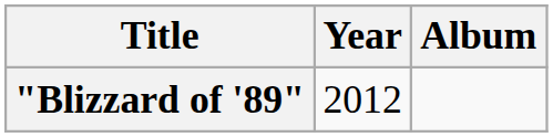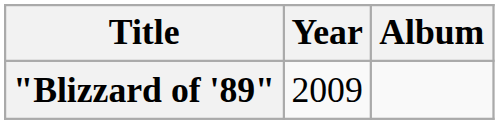"Blizzard of '89" | Year: 2012 -> 2009
